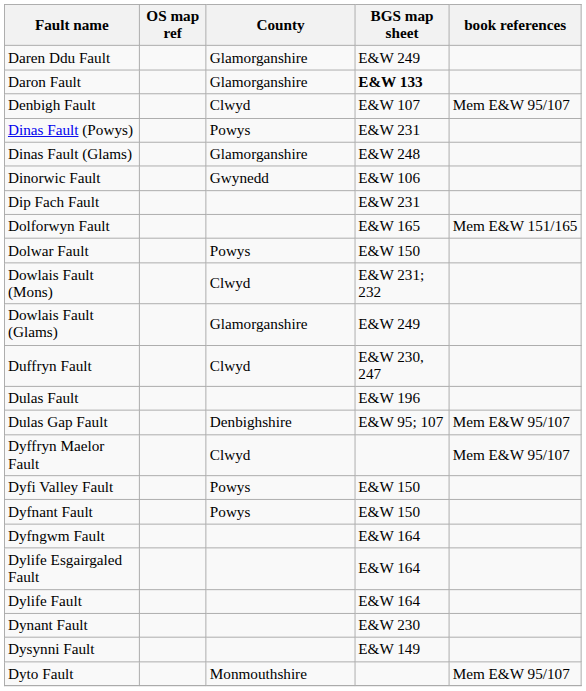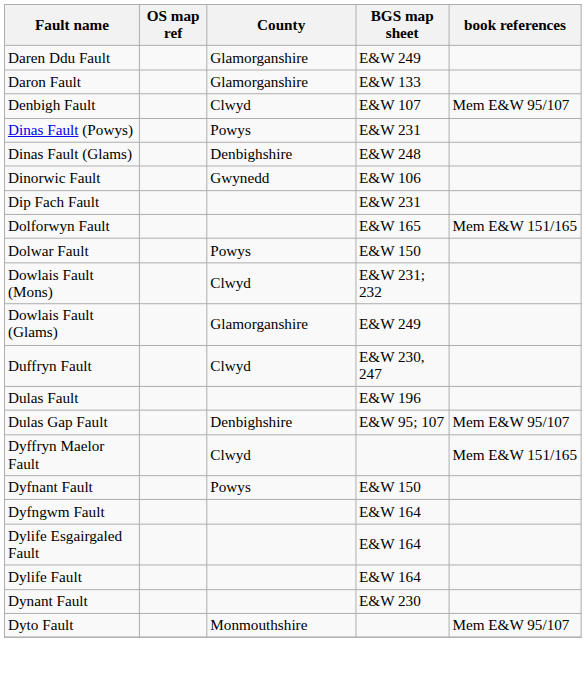Daron Fault | BGS map sheet: bold -> normal
Dinas Fault (Glams) | County: Glamorganshire -> Denbighshire
Dyffryn Maelor Fault | book references: Mem E&W 95/107 -> Mem E&W 151/165
- row: Dyfi Valley Fault | Powys | E&W 150
- row: Dysynni Fault | E&W 149
